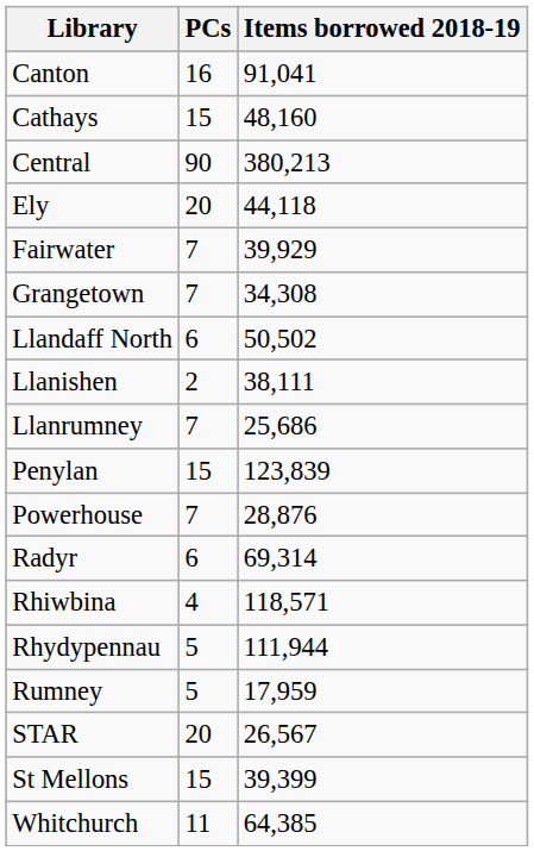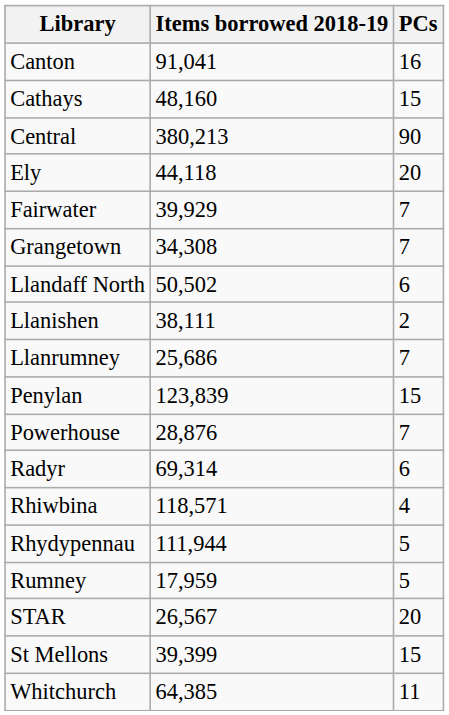columns swapped: Items borrowed 2018-19 <-> PCs
